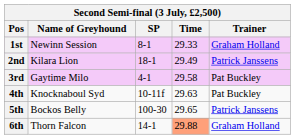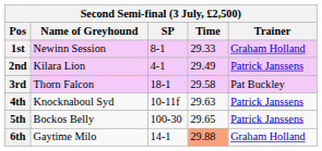2nd | SP: 18-1 -> 4-1
3rd | Name of Greyhound: Gaytime Milo -> Thorn Falcon
3rd | SP: 4-1 -> 18-1
4th | Trainer: Pat Buckley -> Patrick Janssens
6th | Name of Greyhound: Thorn Falcon -> Gaytime Milo
